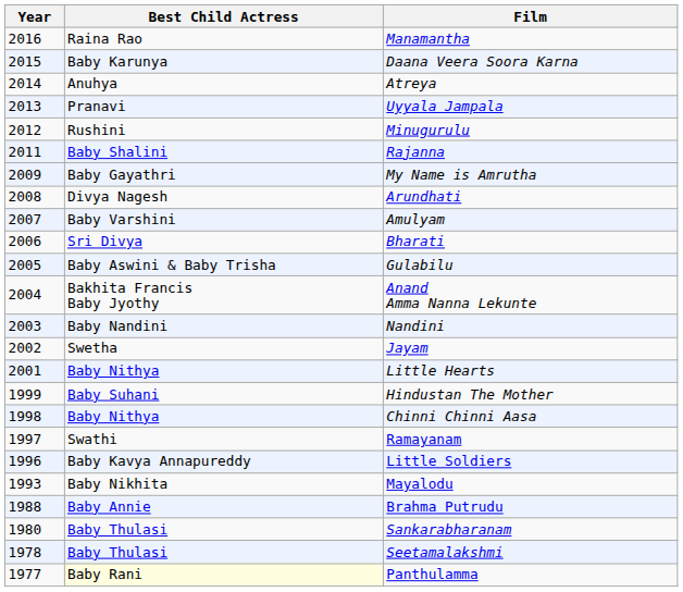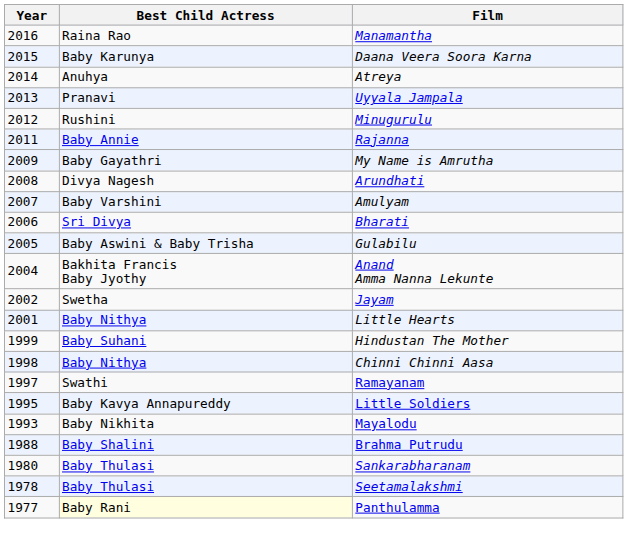Rajanna | Best Child Actress: Baby Shalini -> Baby Annie
- row: 2003 | Baby Nandini | Nandini
Little Soldiers | Year: 1996 -> 1995
Brahma Putrudu | Best Child Actress: Baby Annie -> Baby Shalini
